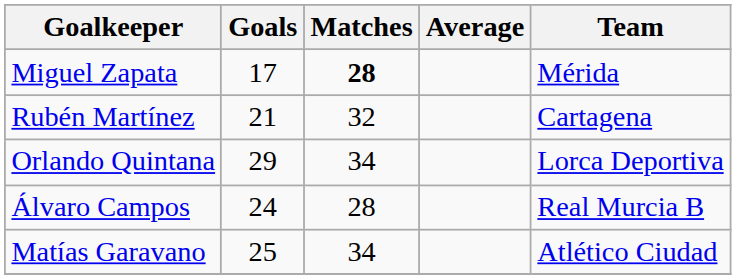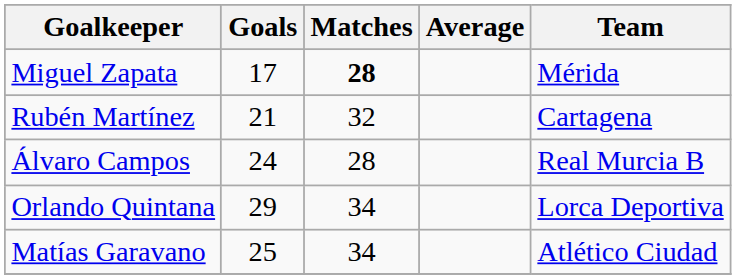rows swapped: Orlando Quintana <-> Álvaro Campos
